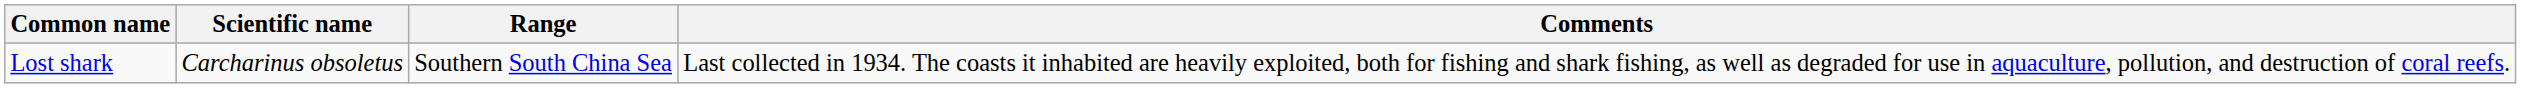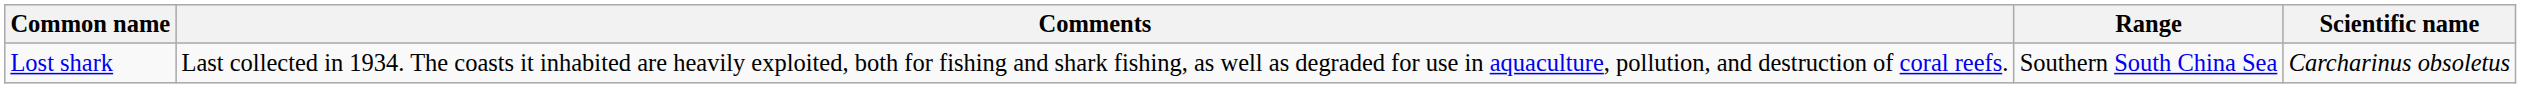columns swapped: Scientific name <-> Comments
